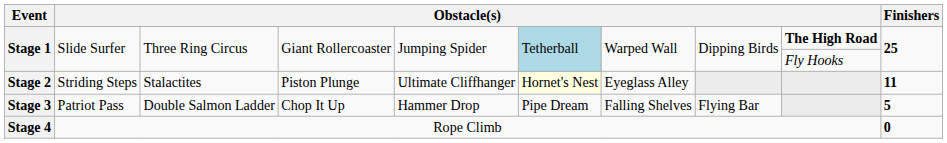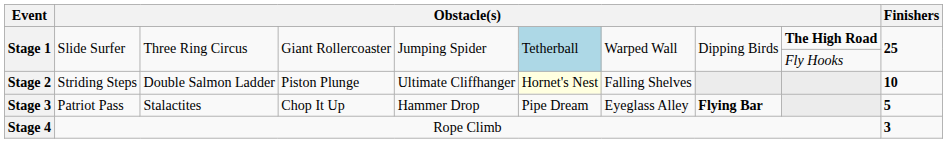Stage 2 | column 3: Stalactites -> Double Salmon Ladder
Stage 2 | column 7: Eyeglass Alley -> Falling Shelves
Stage 2 | Finishers: 11 -> 10
Stage 3 | column 3: Double Salmon Ladder -> Stalactites
Stage 3 | column 7: Falling Shelves -> Eyeglass Alley
Stage 3 | column 8: normal -> bold
Stage 4 | Finishers: 0 -> 3
